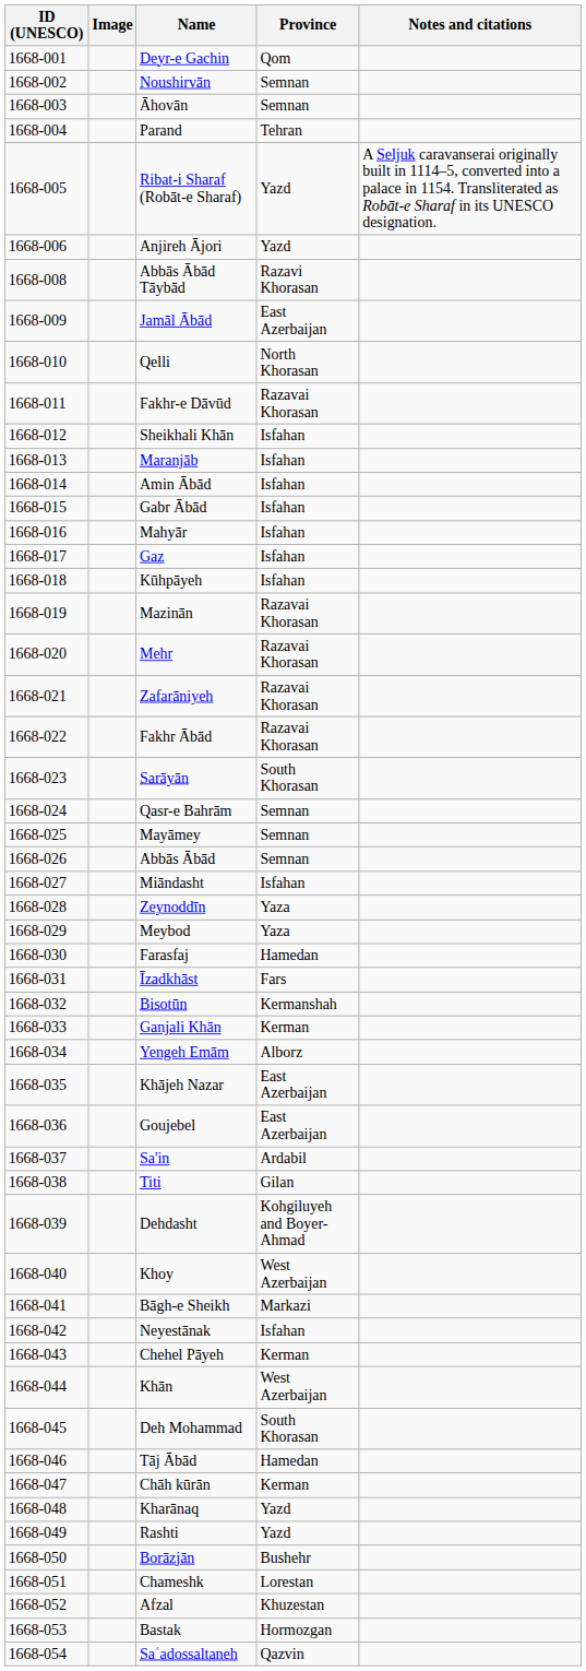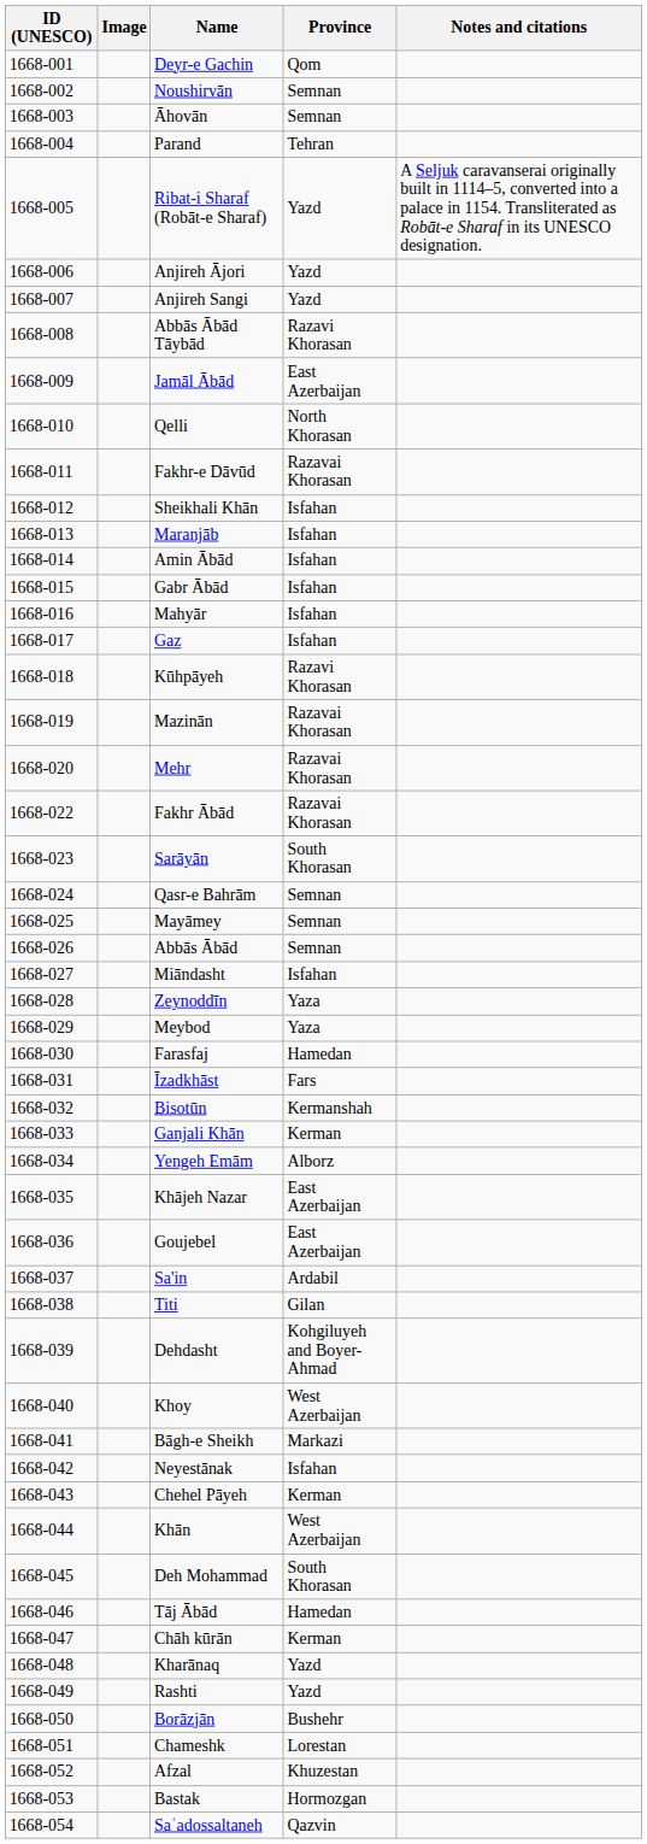+ row: 1668-007 | Anjireh Sangi | Yazd
Kūhpāyeh | Province: Isfahan -> Razavi Khorasan
- row: 1668-021 | Zafarāniyeh | Razavai Khorasan
